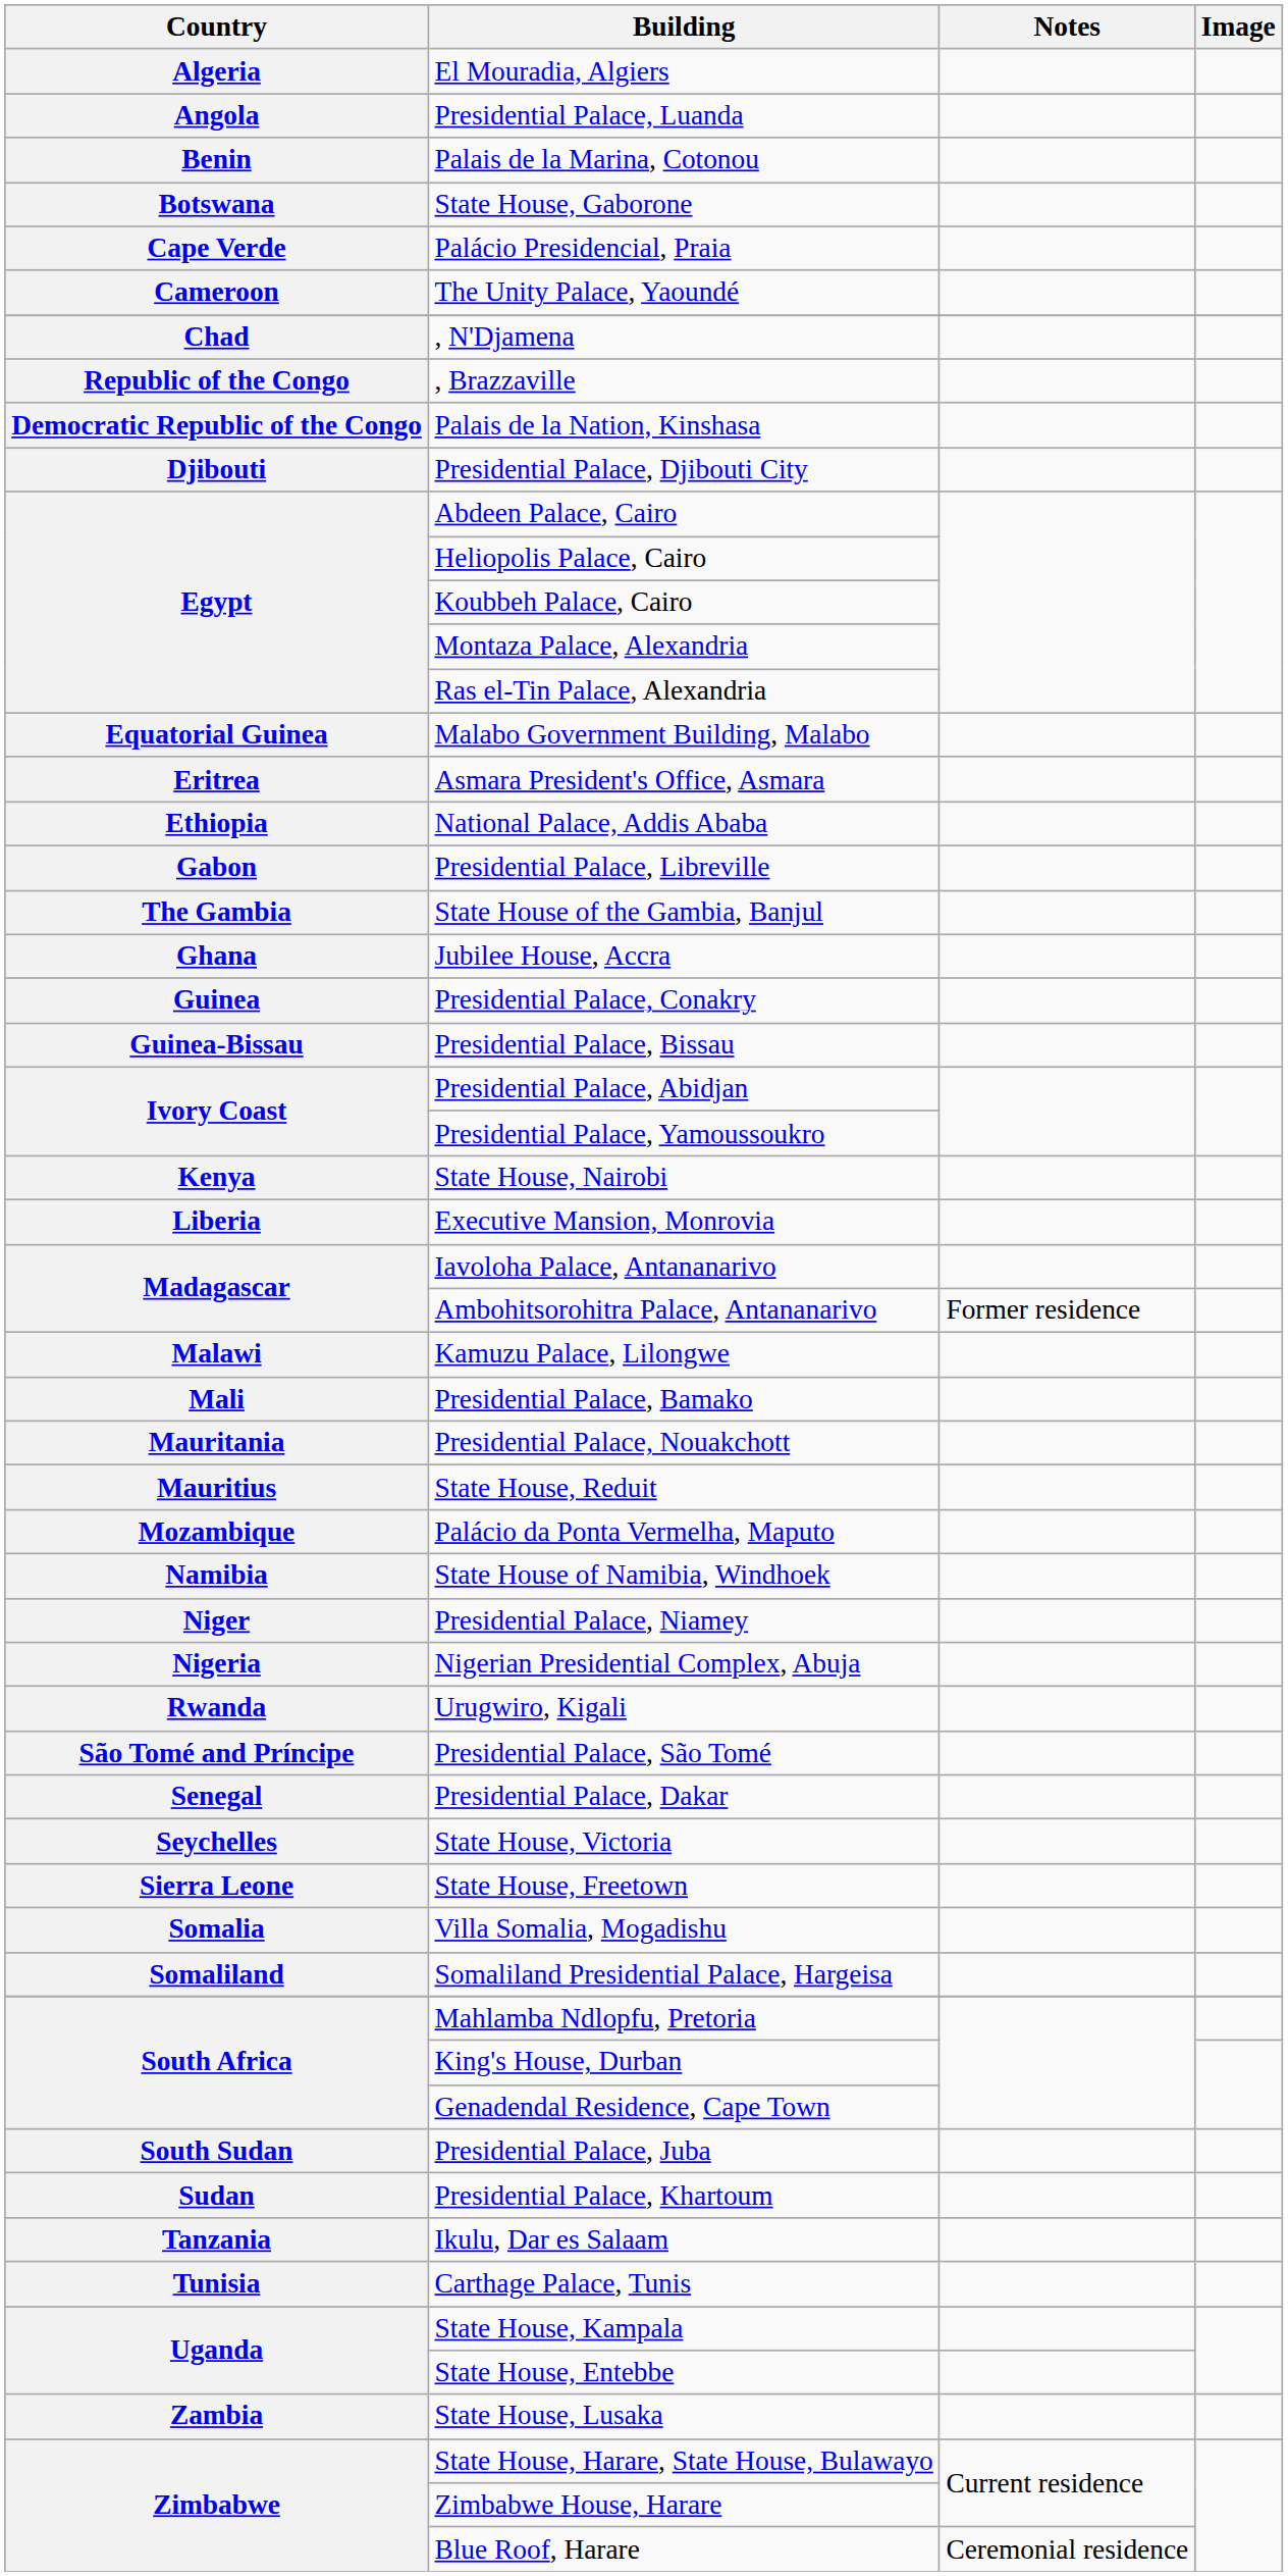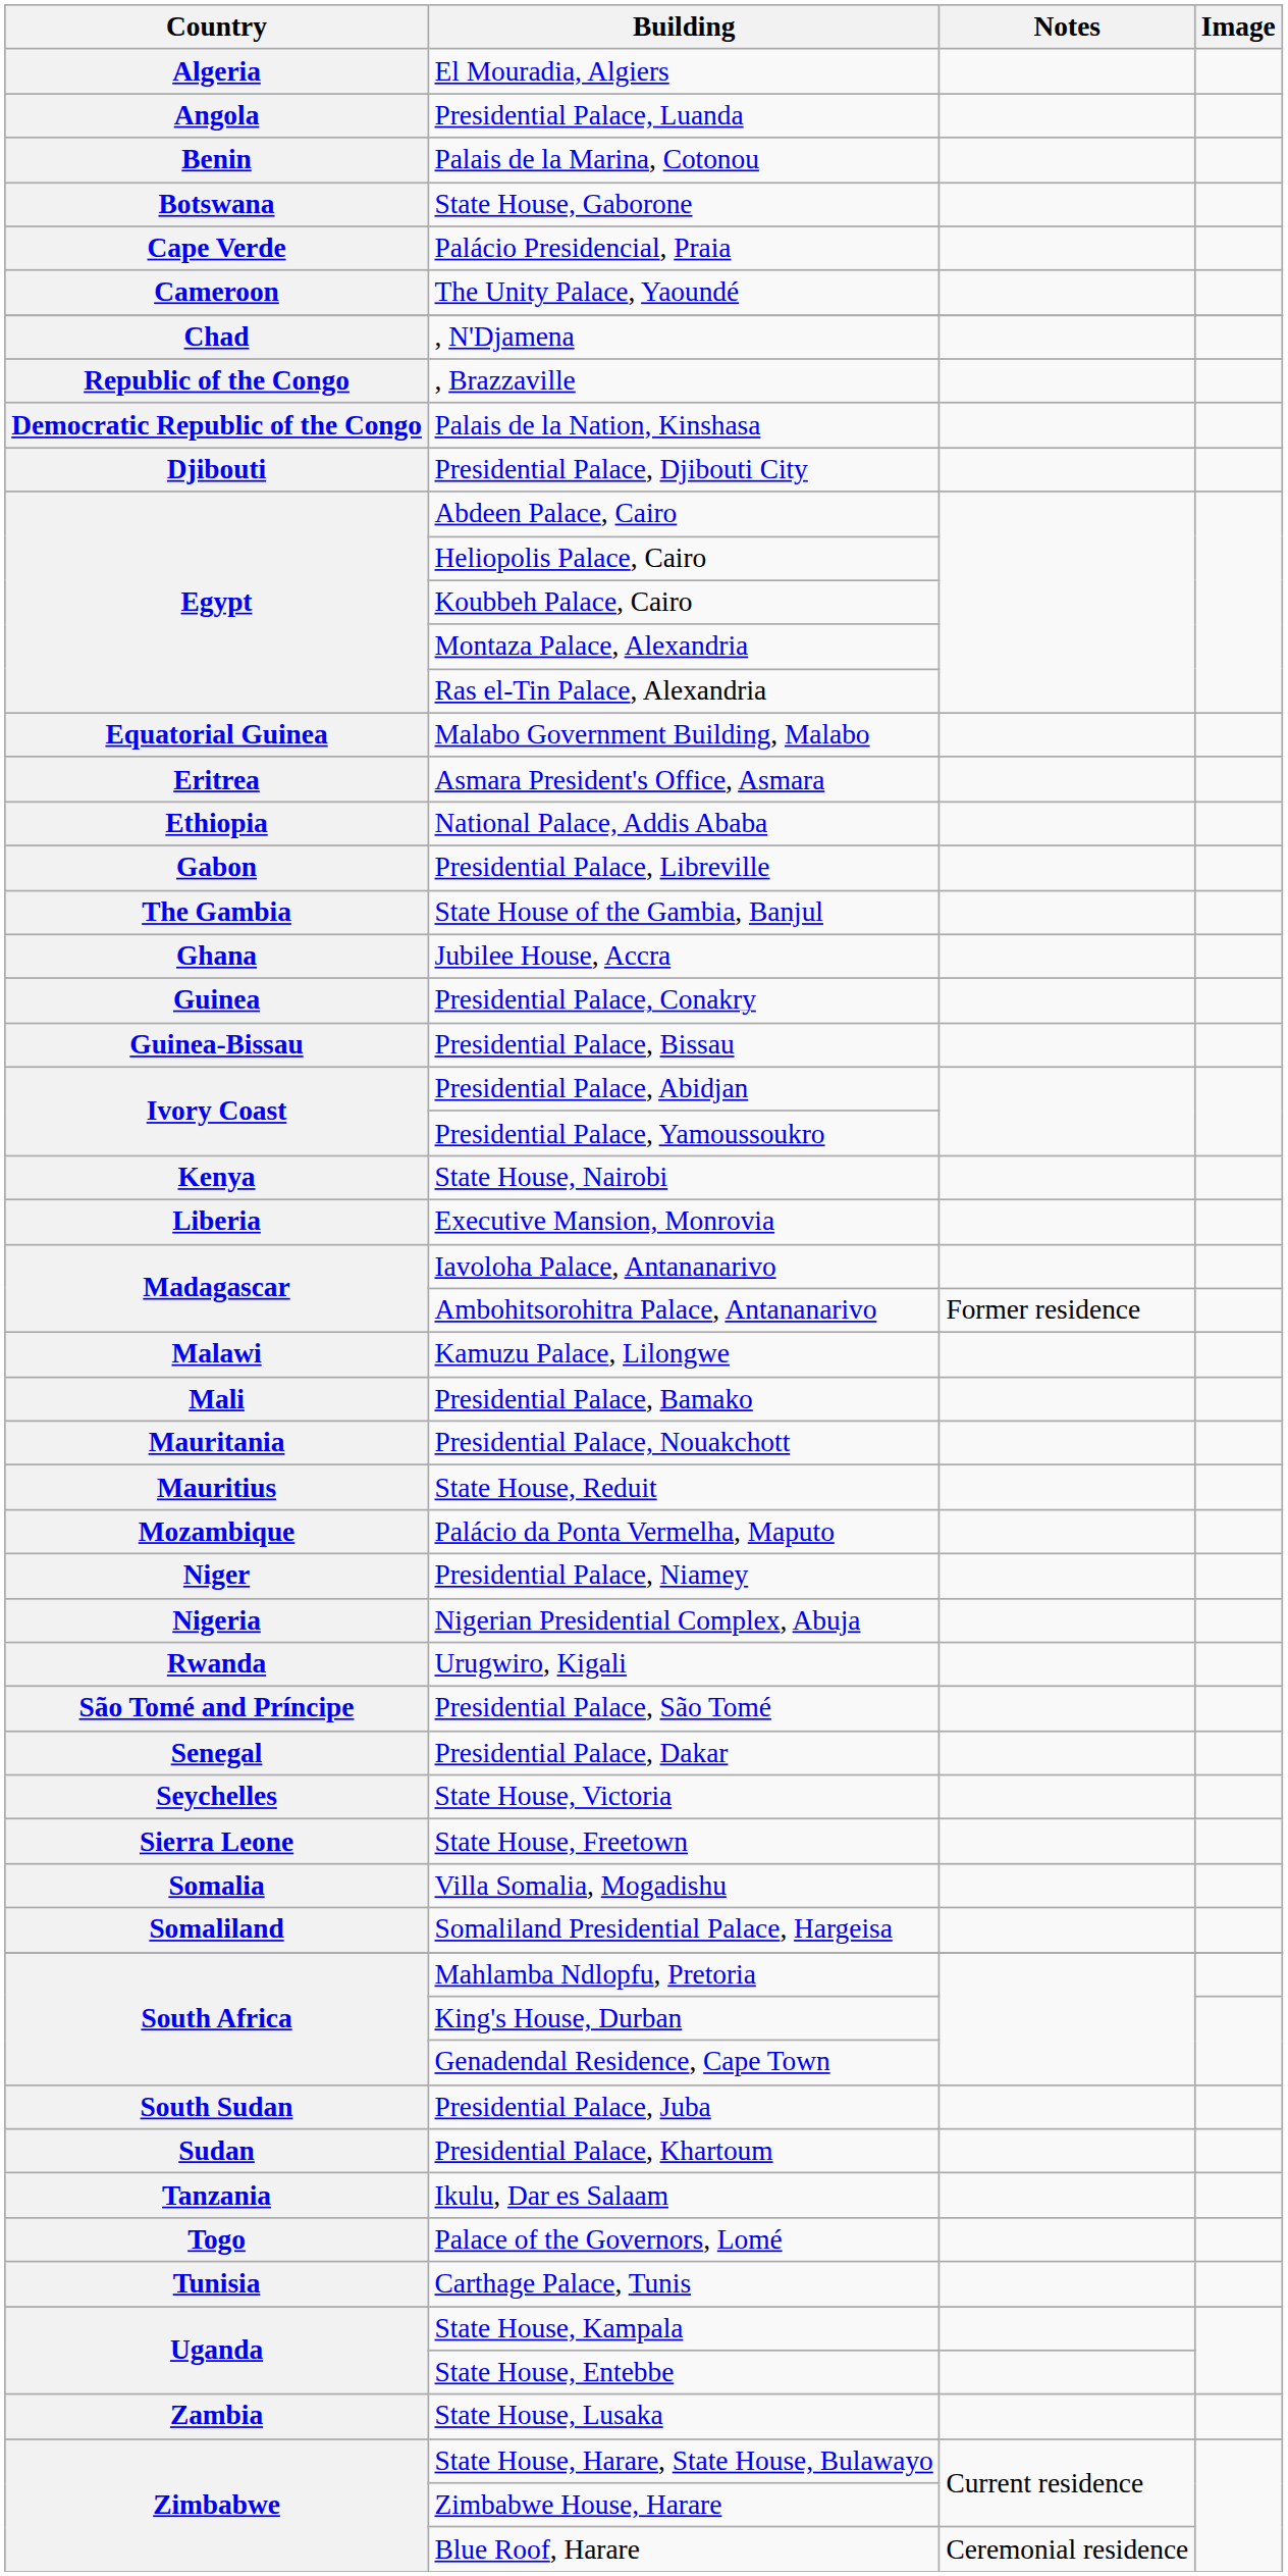- row: Namibia | State House of Namibia, Windhoek
+ row: Togo | Palace of the Governors, Lomé
